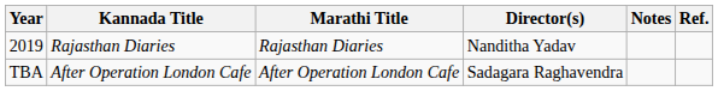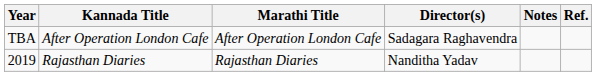rows swapped: 2019 <-> TBA
